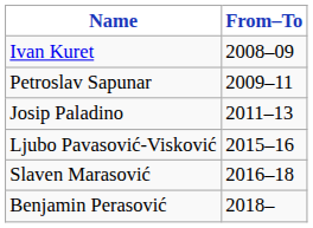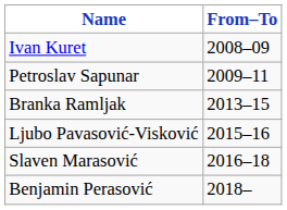- row: Josip Paladino | 2011–13
+ row: Branka Ramljak | 2013–15
